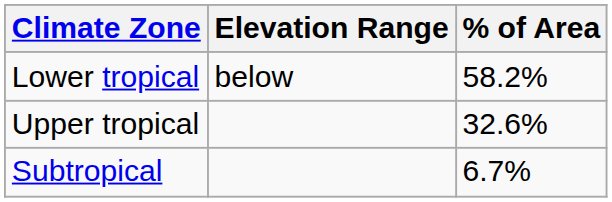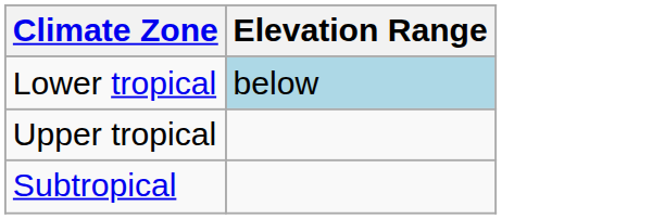- column: % of Area | 58.2% | 32.6% | 6.7%
Lower tropical | Elevation Range: no background -> lightblue background
